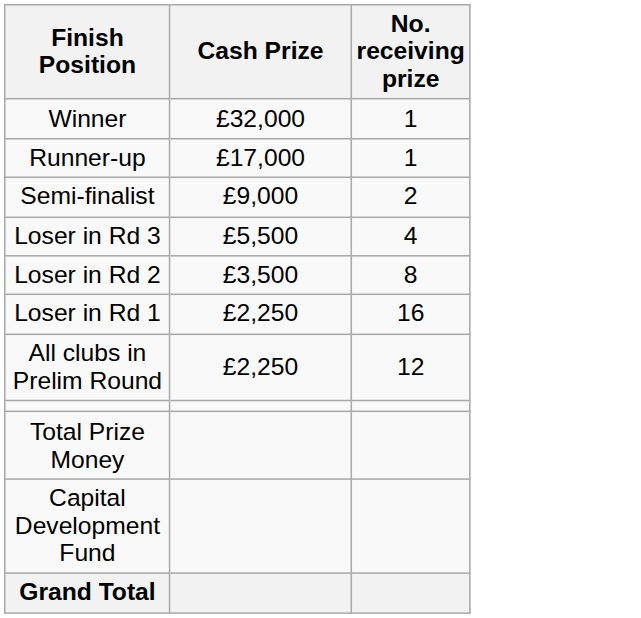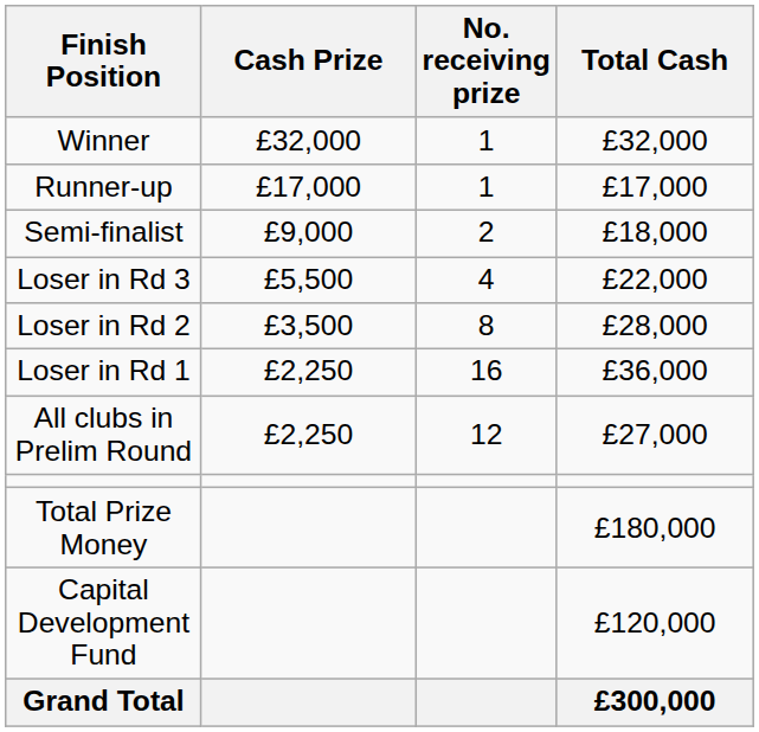+ column: Total Cash | £32,000 | £17,000 | £18,000 | £22,000 | £28,000 | £36,000 | £27,000 | £180,000 | £120,000 | £300,000
